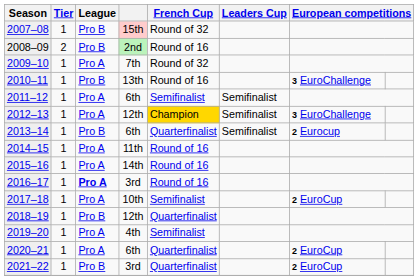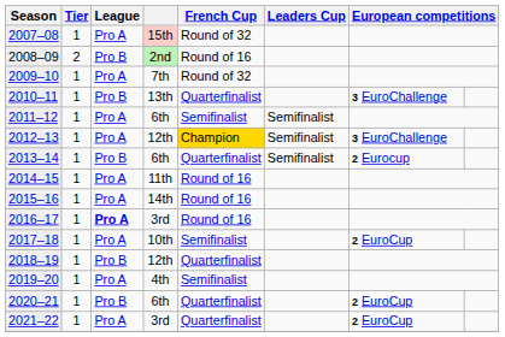2007–08 | League: Pro B -> Pro A
2010–11 | French Cup: Round of 16 -> Quarterfinalist
2020–21 | League: Pro A -> Pro B
2021–22 | League: Pro B -> Pro A
